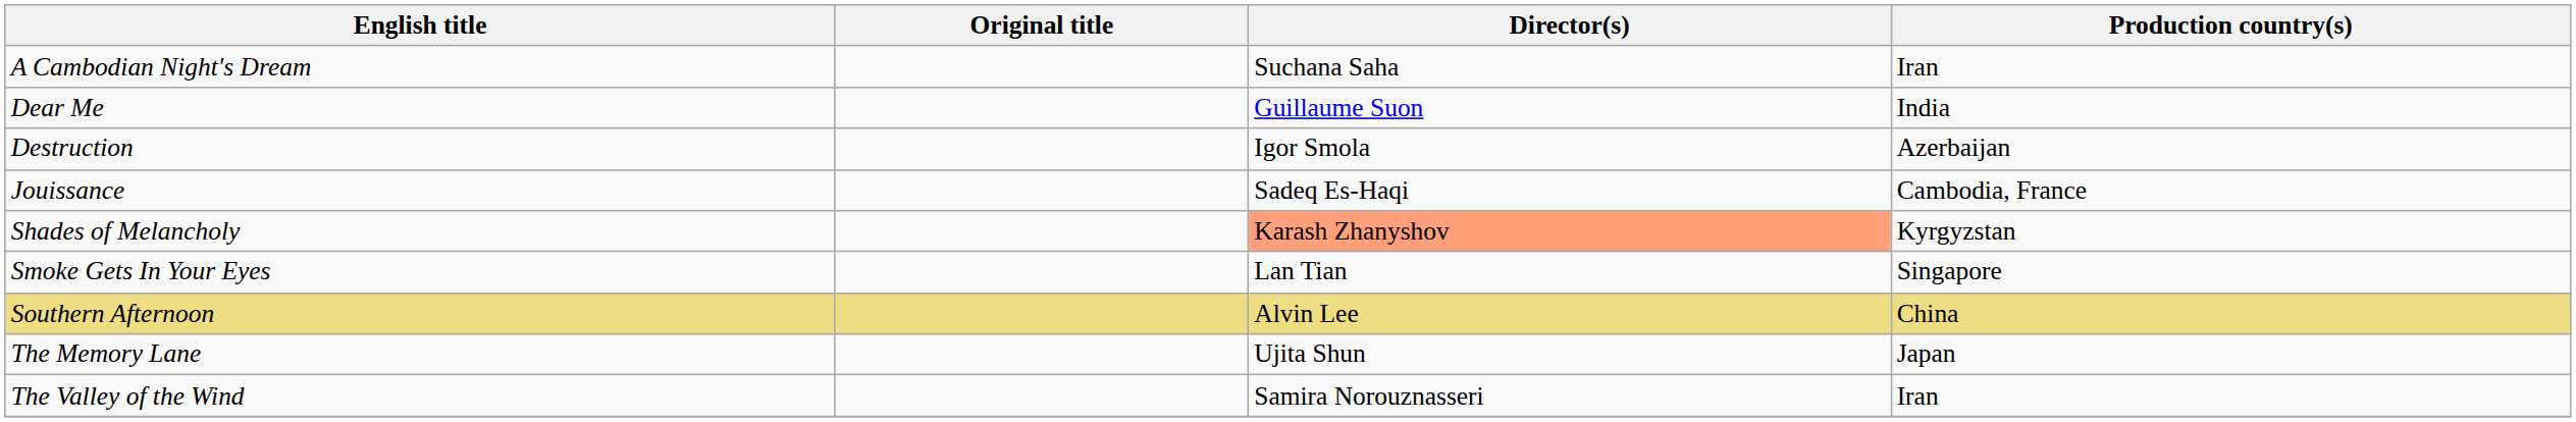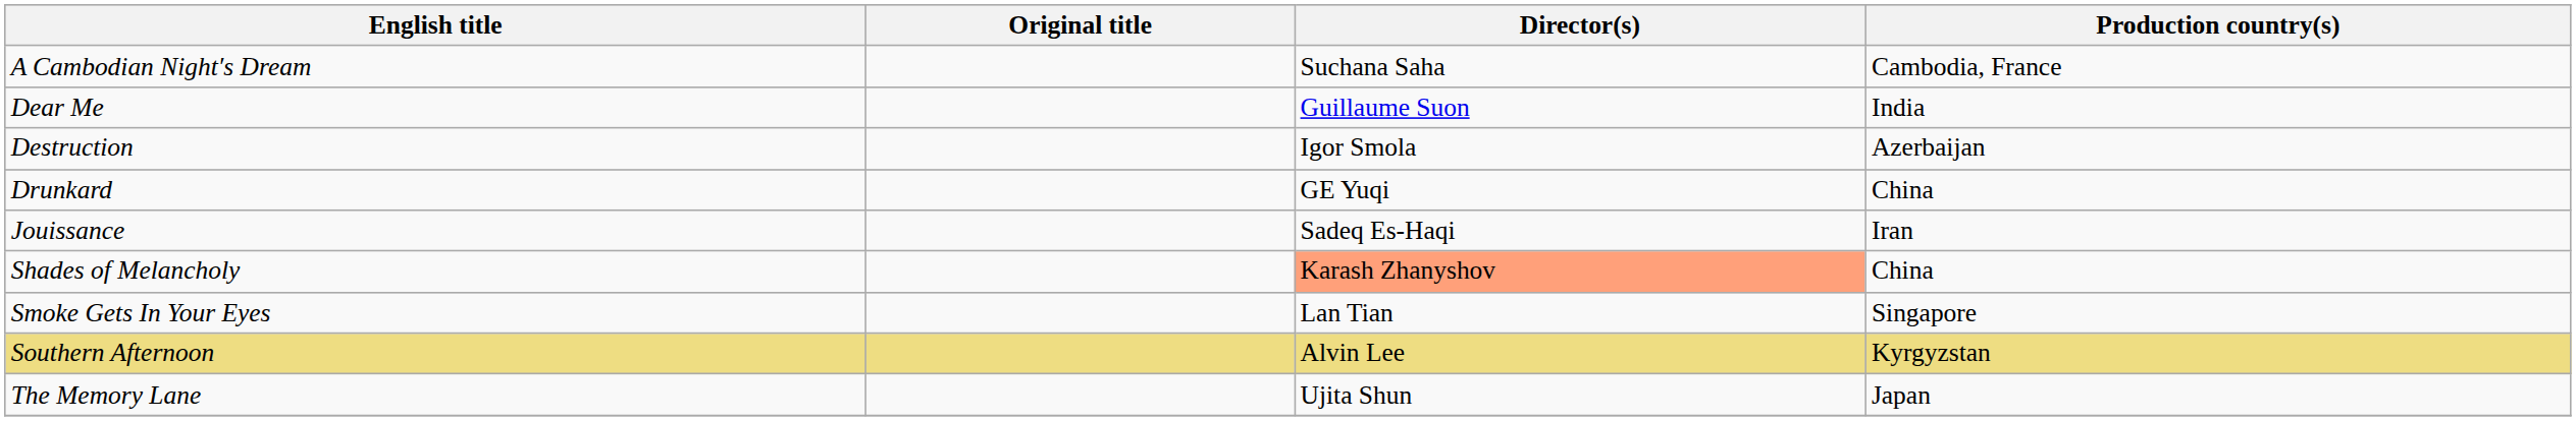A Cambodian Night′s Dream | Production country(s): Iran -> Cambodia, France
+ row: Drunkard | GE Yuqi | China
Jouissance | Production country(s): Cambodia, France -> Iran
Shades of Melancholy | Production country(s): Kyrgyzstan -> China
Southern Afternoon | Production country(s): China -> Kyrgyzstan
- row: The Valley of the Wind | Samira Norouznasseri | Iran
